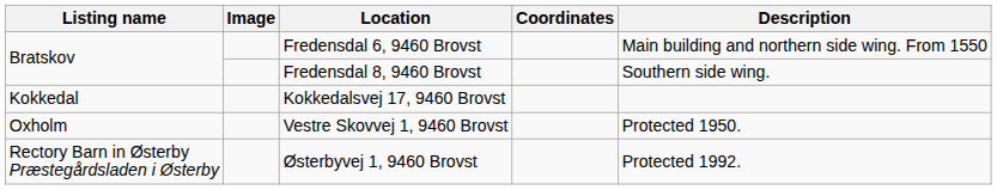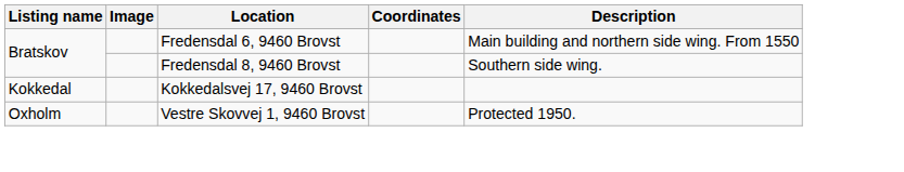- row: Rectory Barn in Østerby Præstegårdsladen i Østerby | Østerbyvej 1, 9460 Brovst | Protected 1992.
